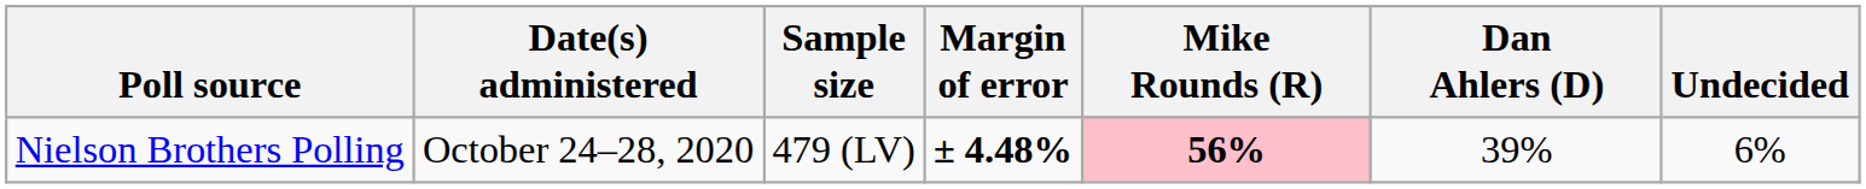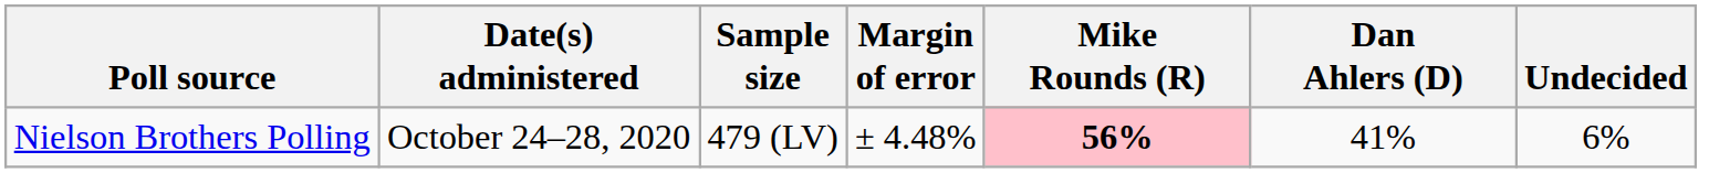Nielson Brothers Polling | Margin of error: bold -> normal
Nielson Brothers Polling | Dan Ahlers (D): 39% -> 41%
